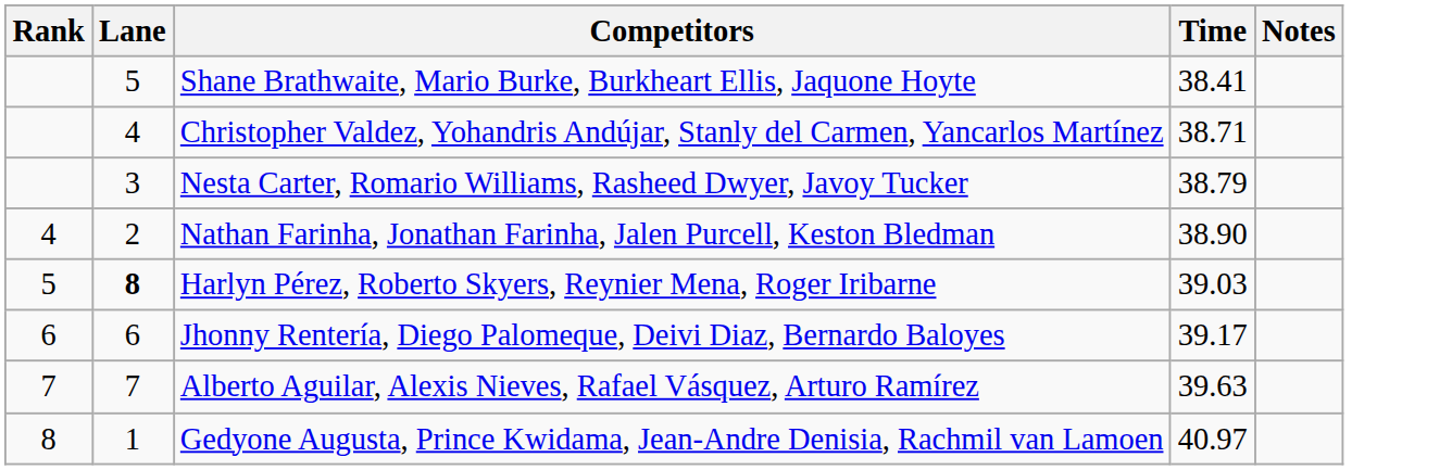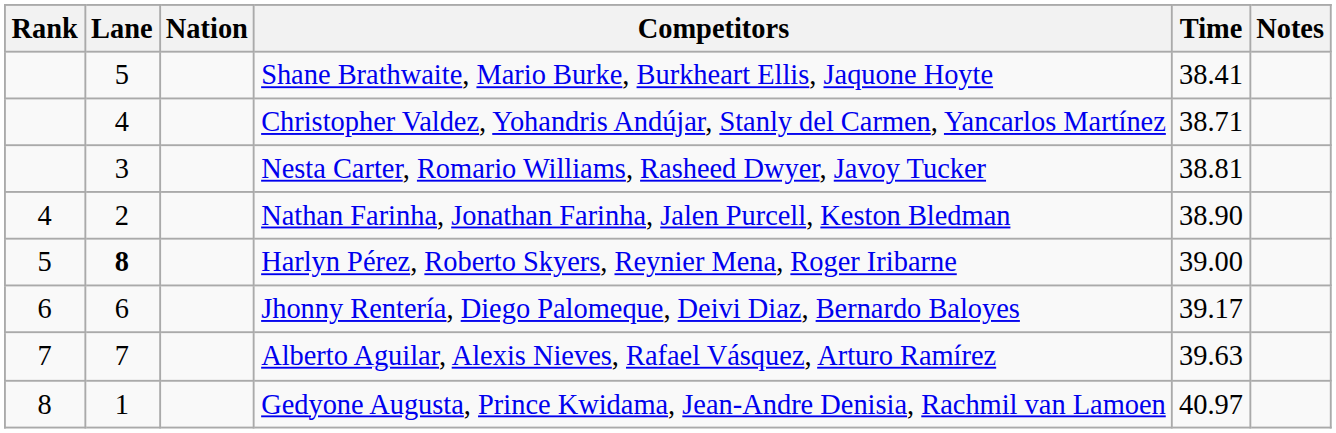+ column: Nation
Nesta Carter, Romario Williams, Rasheed Dwyer, Javoy Tucker | Time: 38.79 -> 38.81
Harlyn Pérez, Roberto Skyers, Reynier Mena, Roger Iribarne | Time: 39.03 -> 39.00
